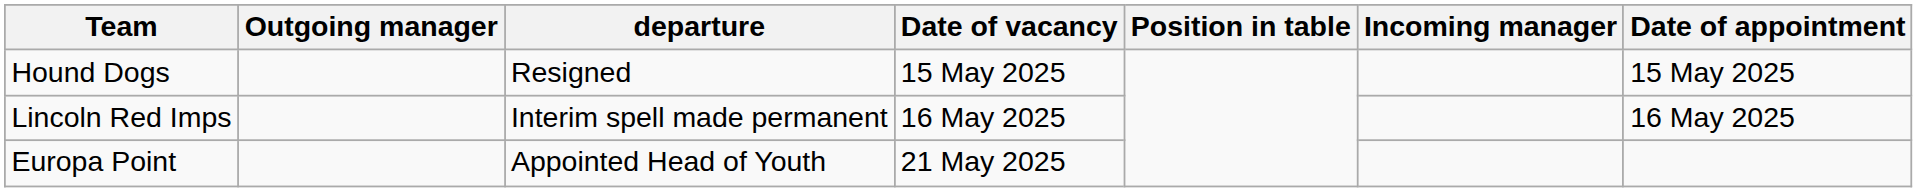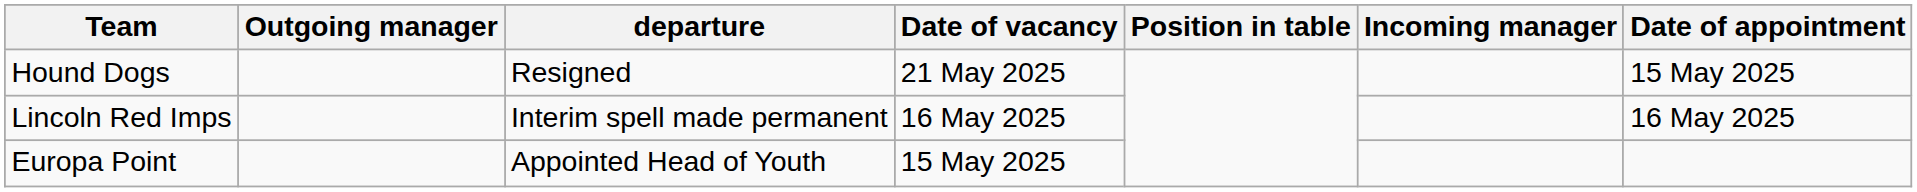Hound Dogs | Date of vacancy: 15 May 2025 -> 21 May 2025
Europa Point | Date of vacancy: 21 May 2025 -> 15 May 2025
